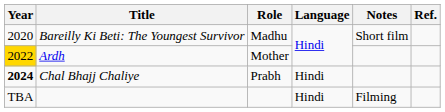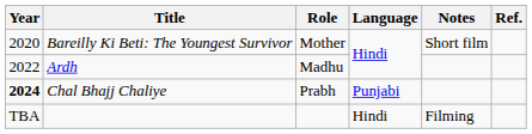Bareilly Ki Beti: The Youngest Survivor | Role: Madhu -> Mother
Ardh | Year: gold background -> no background
Ardh | Role: Mother -> Madhu
Chal Bhajj Chaliye | Language: Hindi -> Punjabi
